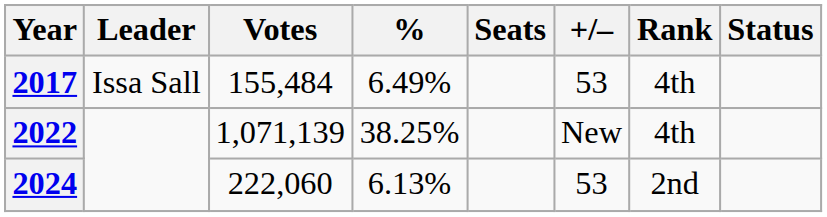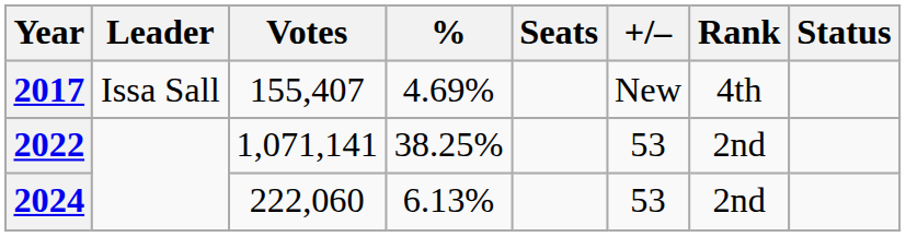2017 | Votes: 155,484 -> 155,407
2017 | %: 6.49% -> 4.69%
2017 | +/–: 53 -> New
2022 | Votes: 1,071,139 -> 1,071,141
2022 | +/–: New -> 53
2022 | Rank: 4th -> 2nd
